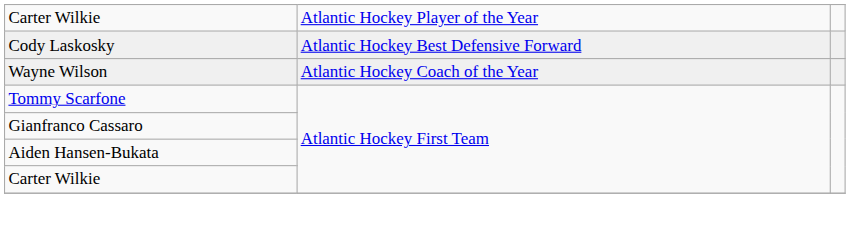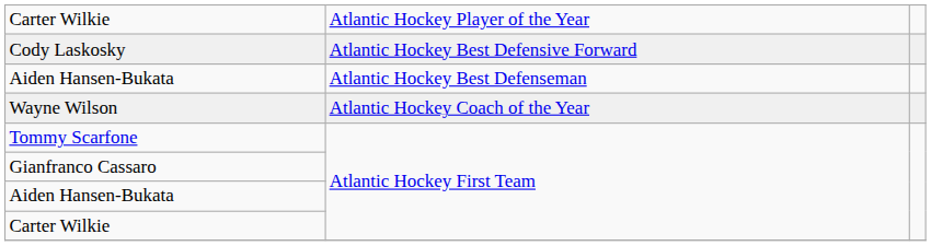+ row: Aiden Hansen-Bukata | Atlantic Hockey Best Defenseman
